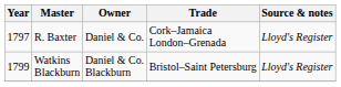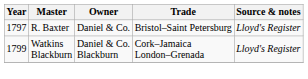R. Baxter | Trade: Cork–Jamaica London–Grenada -> Bristol–Saint Petersburg
Watkins Blackburn | Trade: Bristol–Saint Petersburg -> Cork–Jamaica London–Grenada
